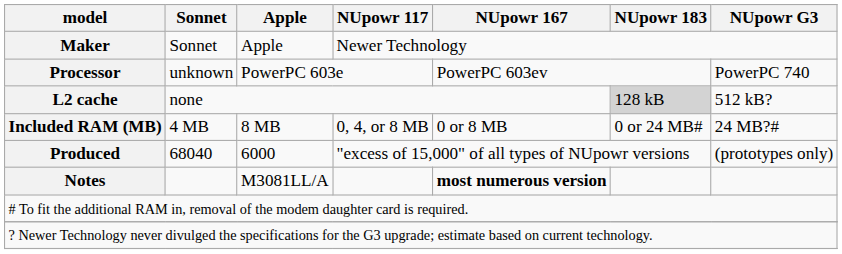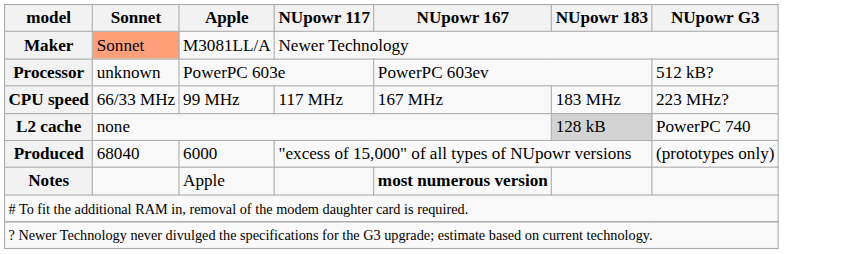Maker | Sonnet: no background -> lightsalmon background
Maker | Apple: Apple -> M3081LL/A
Processor | NUpowr G3: PowerPC 740 -> 512 kB?
+ row: CPU speed | 66/33 MHz | 99 MHz | 117 MHz | 167 MHz | 183 MHz | 223 MHz?
L2 cache | NUpowr G3: 512 kB? -> PowerPC 740
- row: Included RAM (MB) | 4 MB | 8 MB | 0, 4, or 8 MB | 0 or 8 MB | 0 or 24 MB# | 24 MB?#
Notes | Apple: M3081LL/A -> Apple
